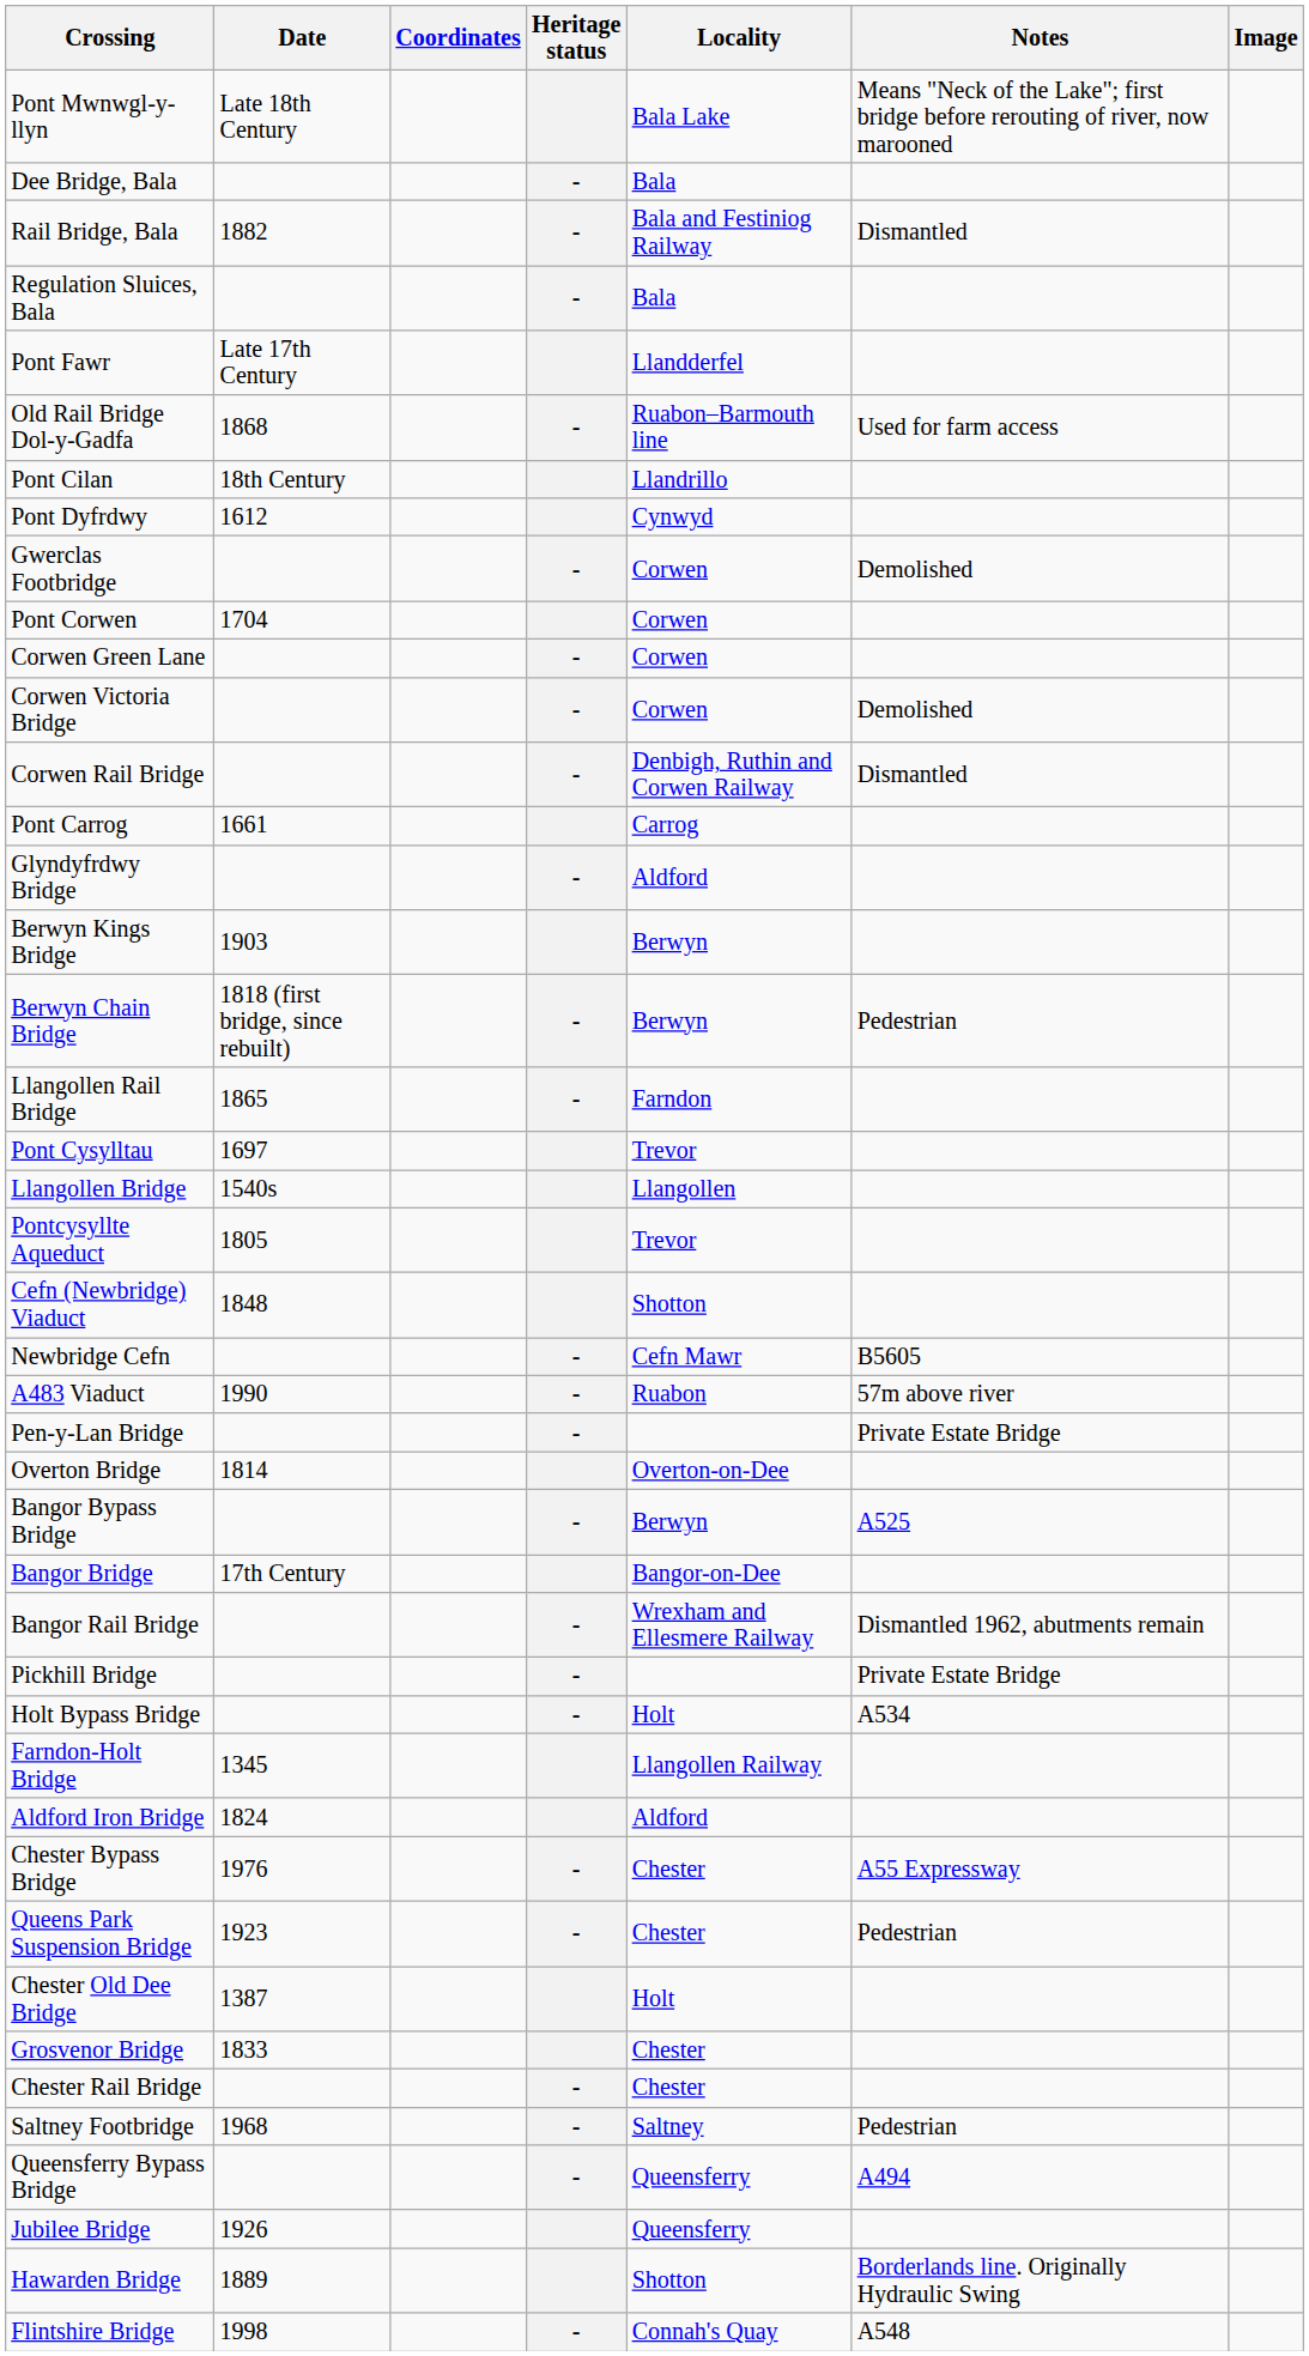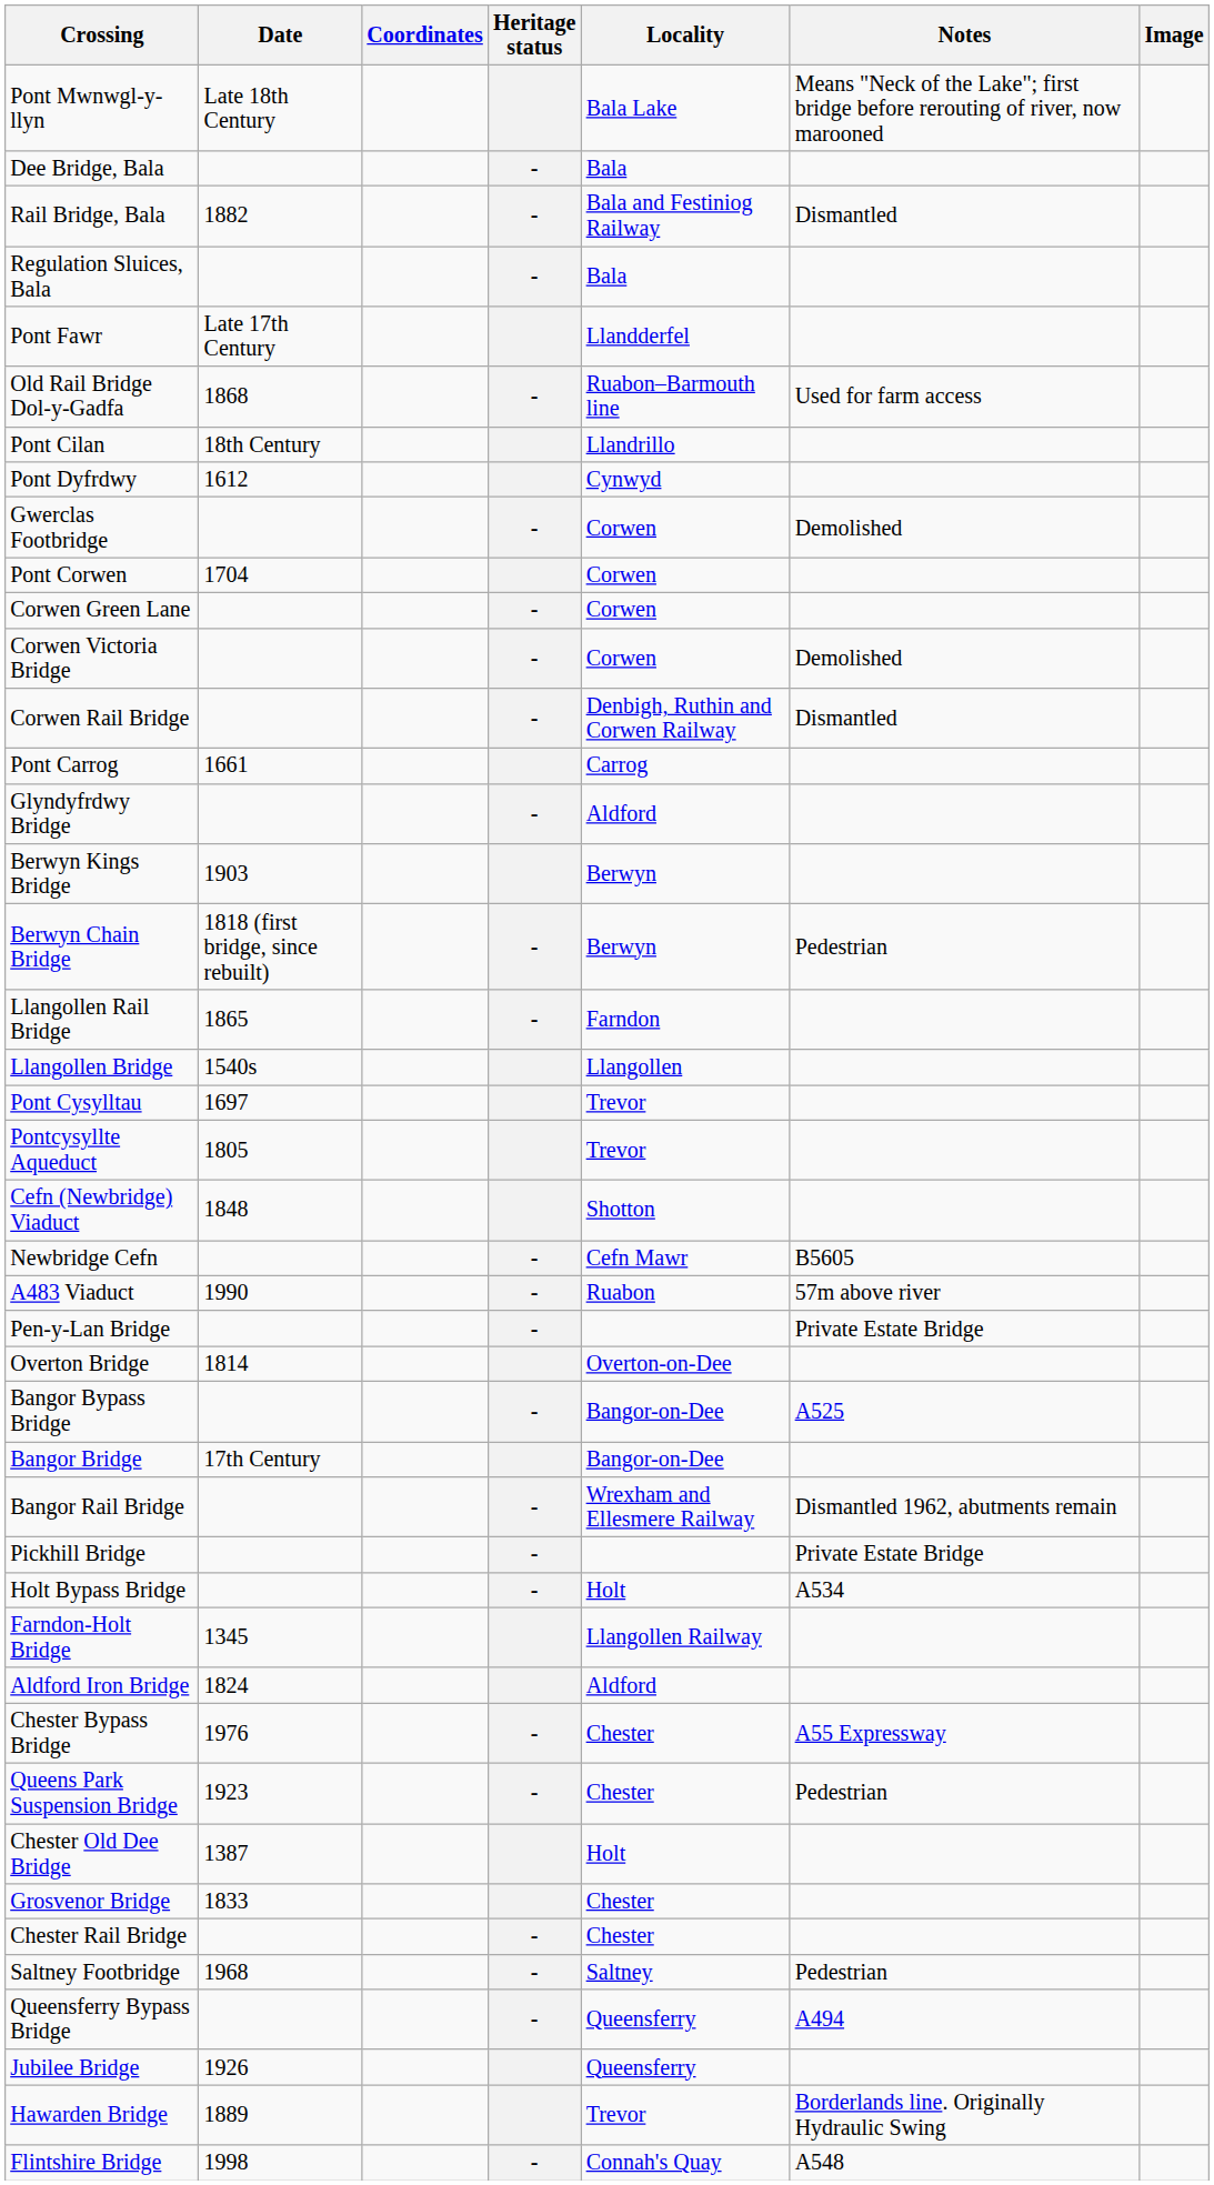rows swapped: Llangollen Bridge <-> Pont Cysylltau
Bangor Bypass Bridge | Locality: Berwyn -> Bangor-on-Dee
Hawarden Bridge | Locality: Shotton -> Trevor
